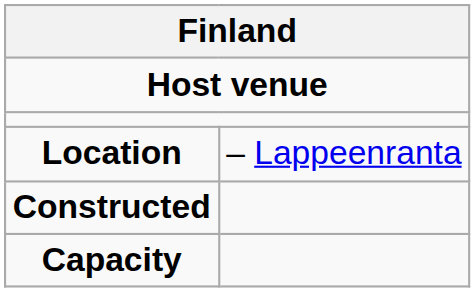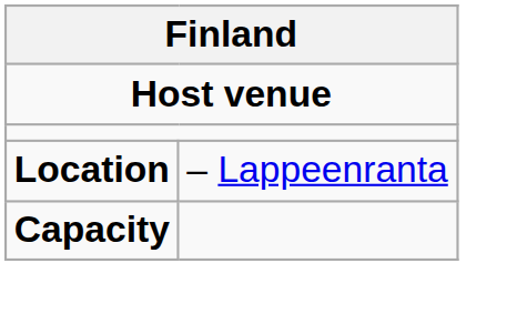- row: Constructed
